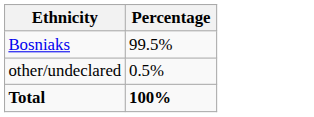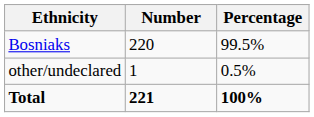+ column: Number | 220 | 1 | 221
